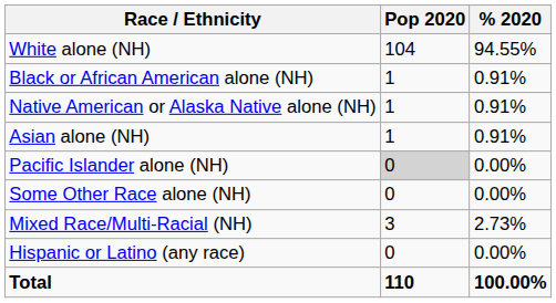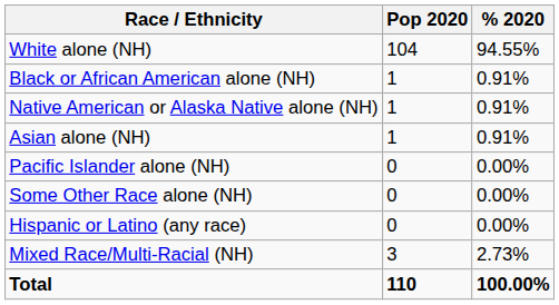Pacific Islander alone (NH) | Pop 2020: lightgrey background -> no background
rows swapped: Mixed Race/Multi-Racial (NH) <-> Hispanic or Latino (any race)
